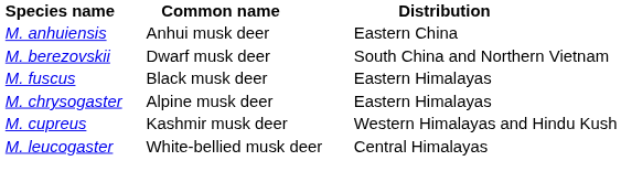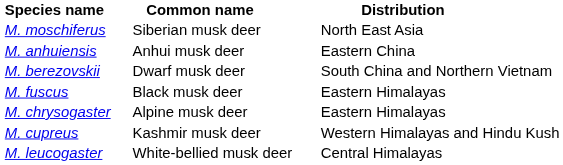+ row: M. moschiferus | Siberian musk deer | North East Asia
